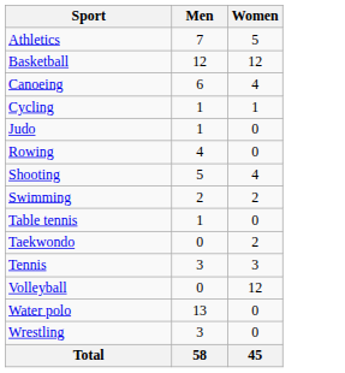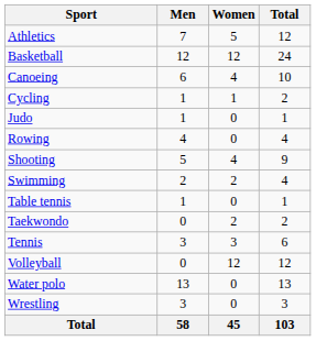+ column: Total | 12 | 24 | 10 | 2 | 1 | 4 | 9 | 4 | 1 | 2 | 6 | 12 | 13 | 3 | 103
